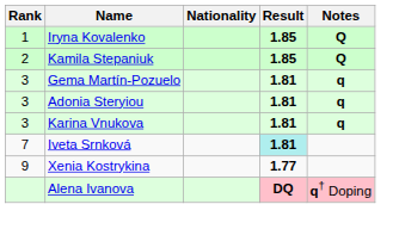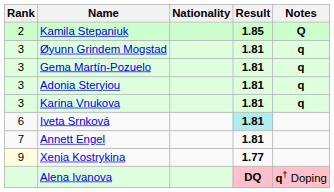- row: 1 | Iryna Kovalenko | 1.85 | Q
+ row: 3 | Øyunn Grindem Mogstad | 1.81 | q
Iveta Srnková | Rank: 7 -> 6
+ row: 7 | Annett Engel | 1.81
Xenia Kostrykina | Rank: no background -> lightyellow background
